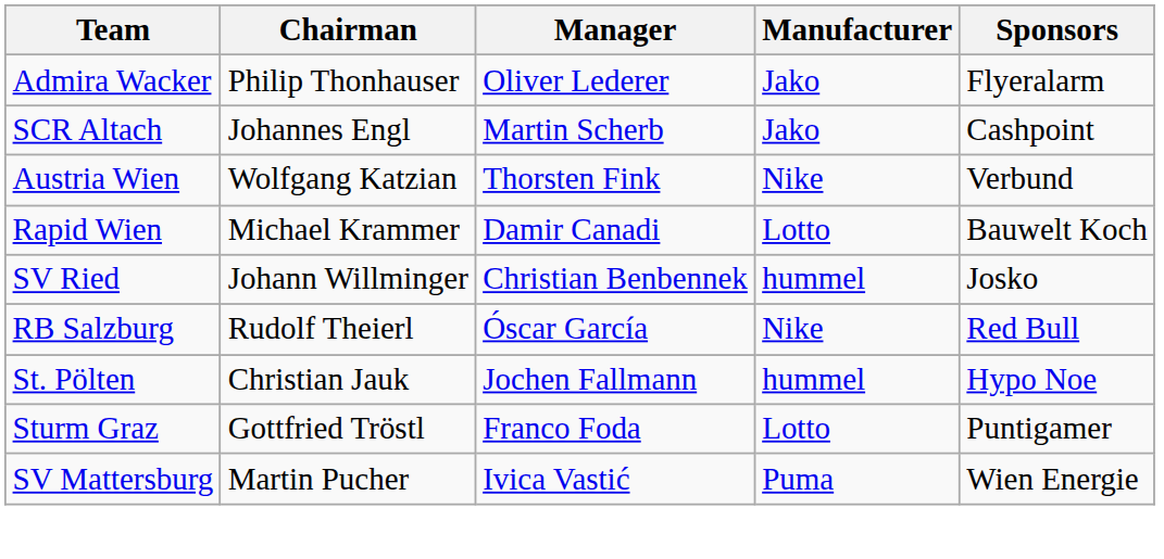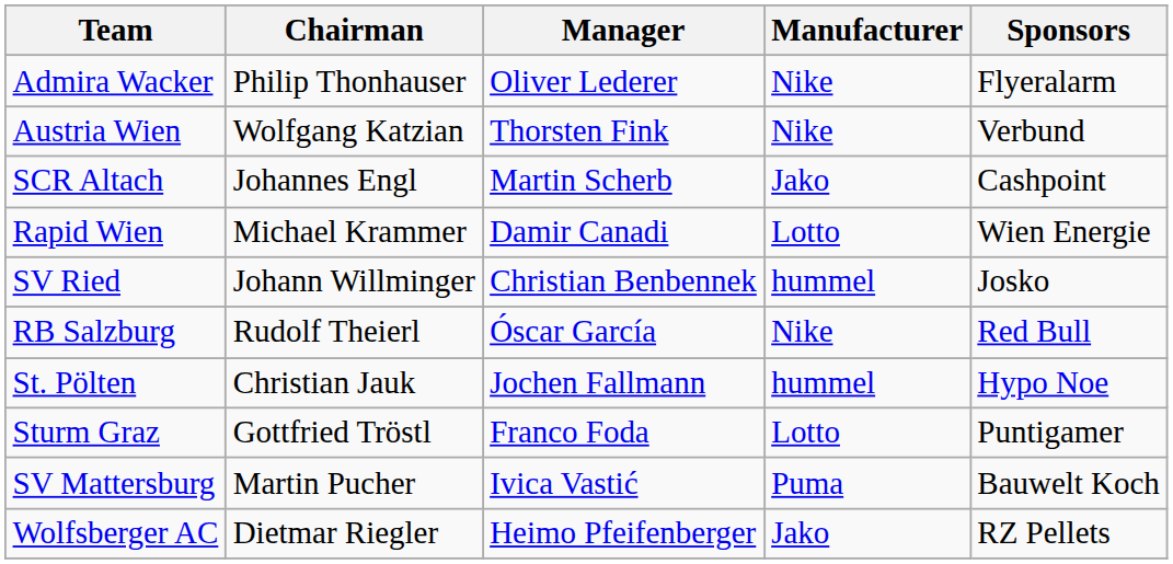Admira Wacker | Manufacturer: Jako -> Nike
rows swapped: SCR Altach <-> Austria Wien
Rapid Wien | Sponsors: Bauwelt Koch -> Wien Energie
SV Mattersburg | Sponsors: Wien Energie -> Bauwelt Koch
+ row: Wolfsberger AC | Dietmar Riegler | Heimo Pfeifenberger | Jako | RZ Pellets
